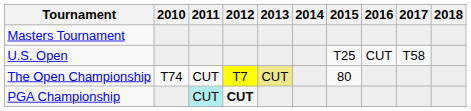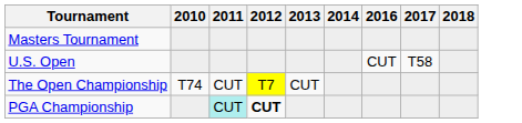- column: 2015 | T25 | 80
The Open Championship | 2013: khaki background -> no background
